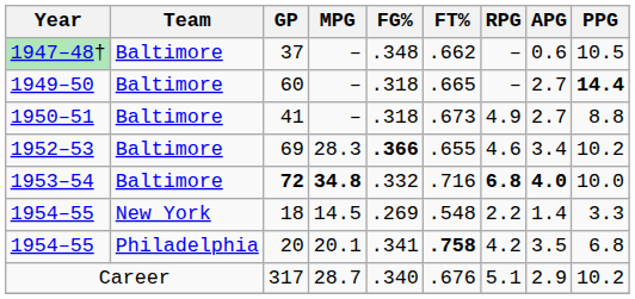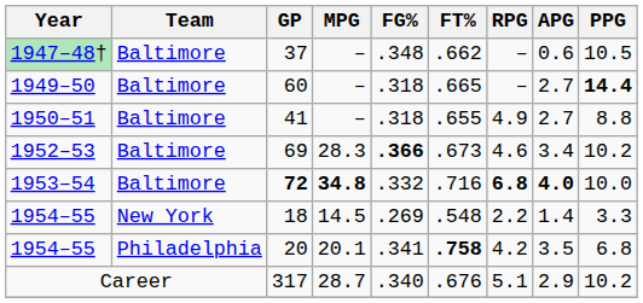41 | FT%: .673 -> .655
69 | FT%: .655 -> .673
